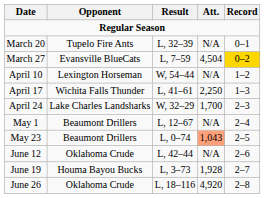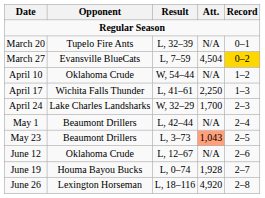April 10 | Opponent: Lexington Horseman -> Oklahoma Crude
May 1 | Result: L, 12–67 -> L, 42–44
May 23 | Result: L, 0–74 -> L, 3–73
June 12 | Result: L, 42–44 -> L, 12–67
June 19 | Result: L, 3–73 -> L, 0–74
June 26 | Opponent: Oklahoma Crude -> Lexington Horseman
